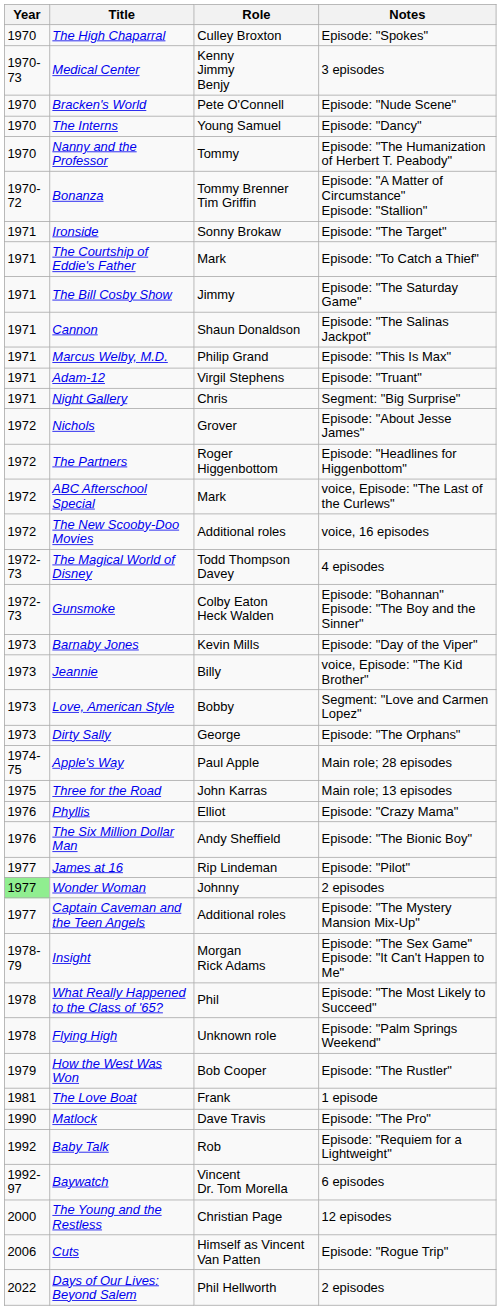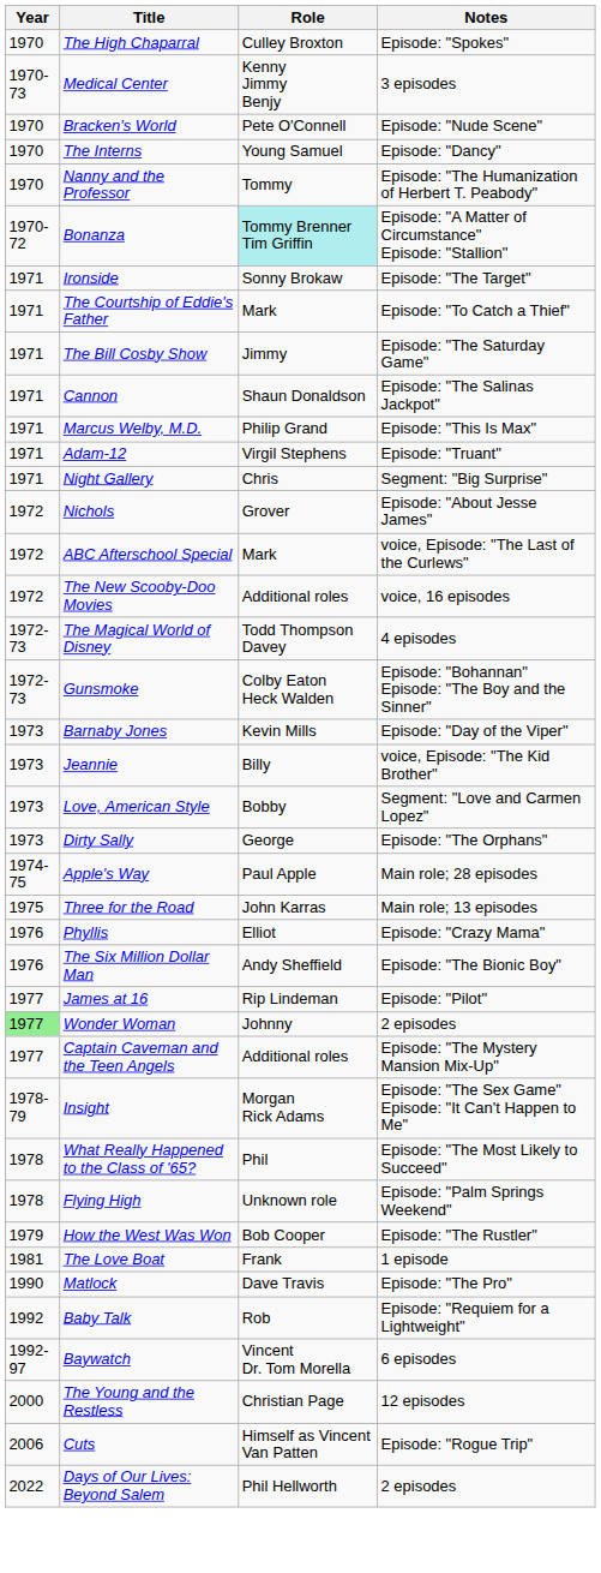Bonanza | Role: no background -> paleturquoise background
- row: 1972 | The Partners | Roger Higgenbottom | Episode: "Headlines for Higgenbottom"
